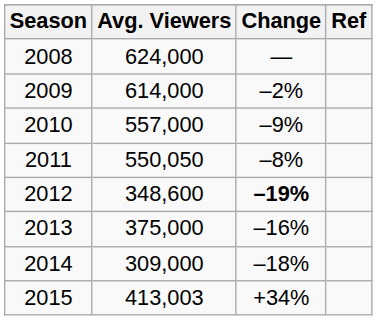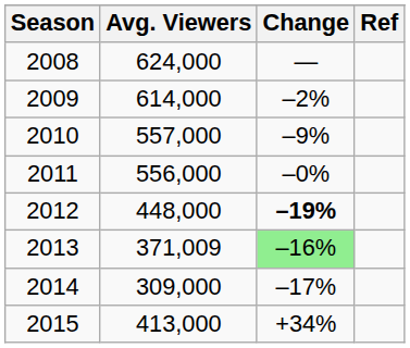2011 | Avg. Viewers: 550,050 -> 556,000
2011 | Change: –8% -> –0%
2012 | Avg. Viewers: 348,600 -> 448,000
2013 | Avg. Viewers: 375,000 -> 371,009
2013 | Change: no background -> lightgreen background
2014 | Change: –18% -> –17%
2015 | Avg. Viewers: 413,003 -> 413,000
